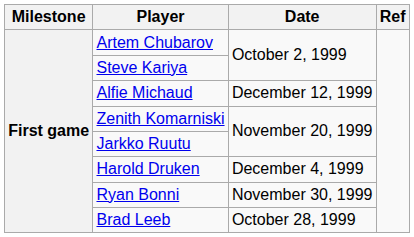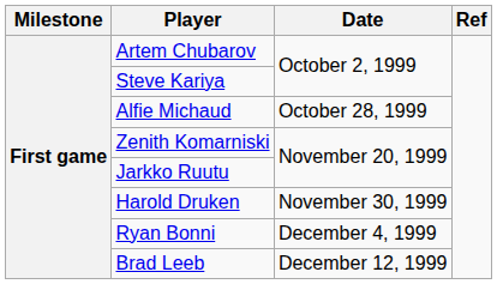Alfie Michaud | Date: December 12, 1999 -> October 28, 1999
Harold Druken | Date: December 4, 1999 -> November 30, 1999
Ryan Bonni | Date: November 30, 1999 -> December 4, 1999
Brad Leeb | Date: October 28, 1999 -> December 12, 1999
